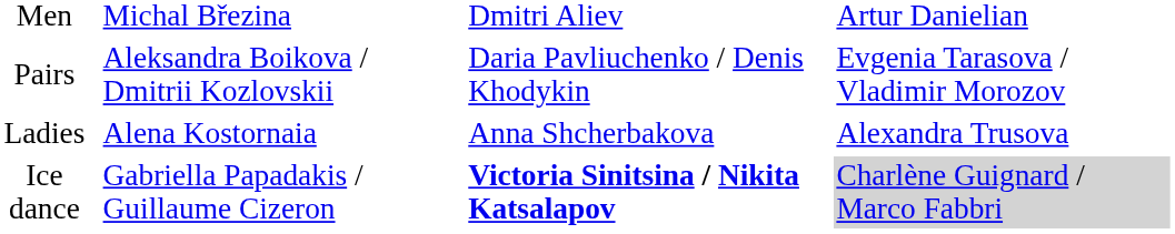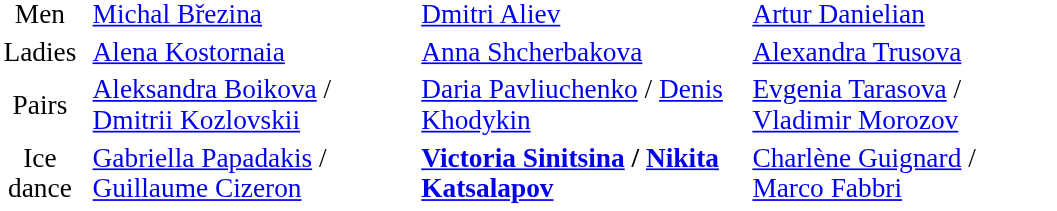rows swapped: Ladies <-> Pairs
Ice dance | column 4: lightgrey background -> no background
